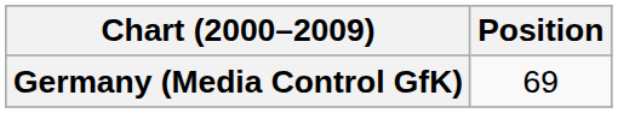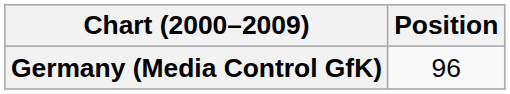Germany (Media Control GfK) | Position: 69 -> 96
